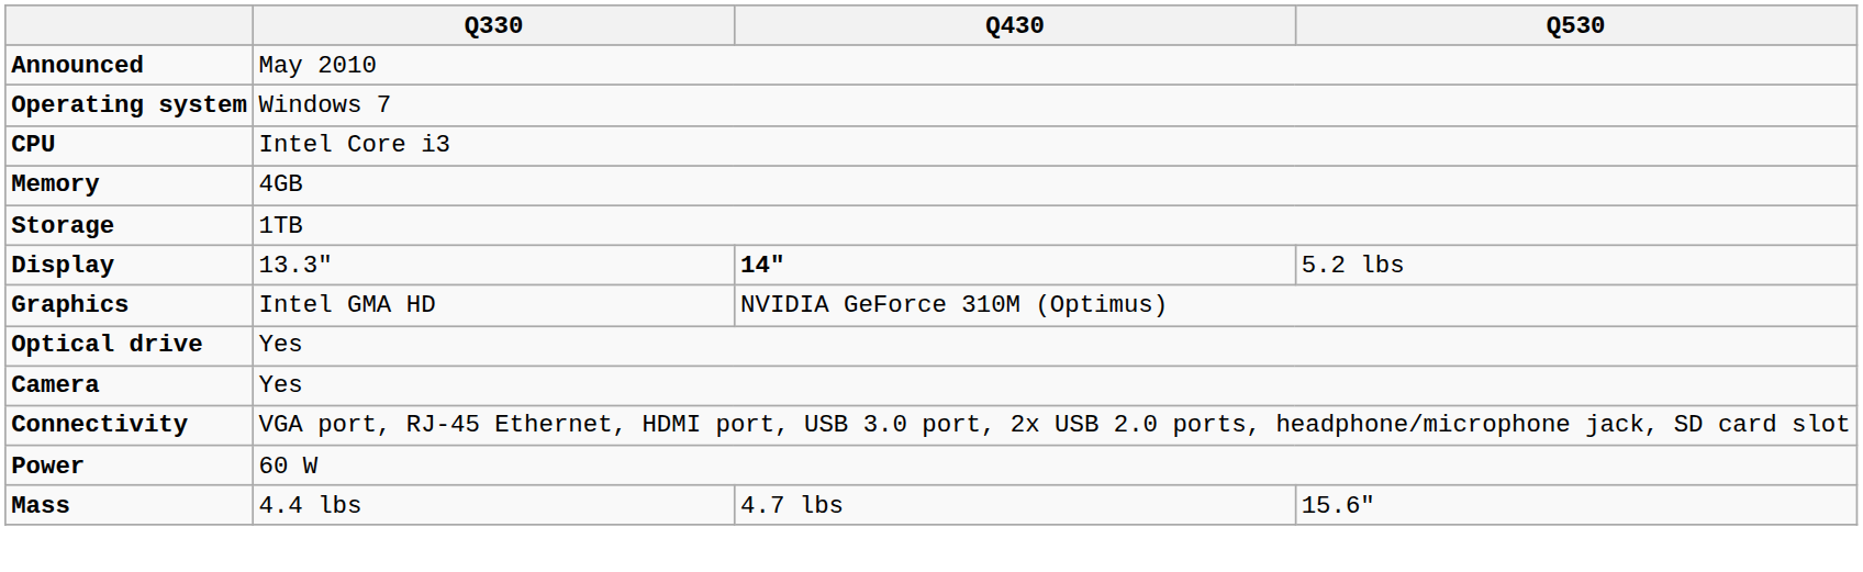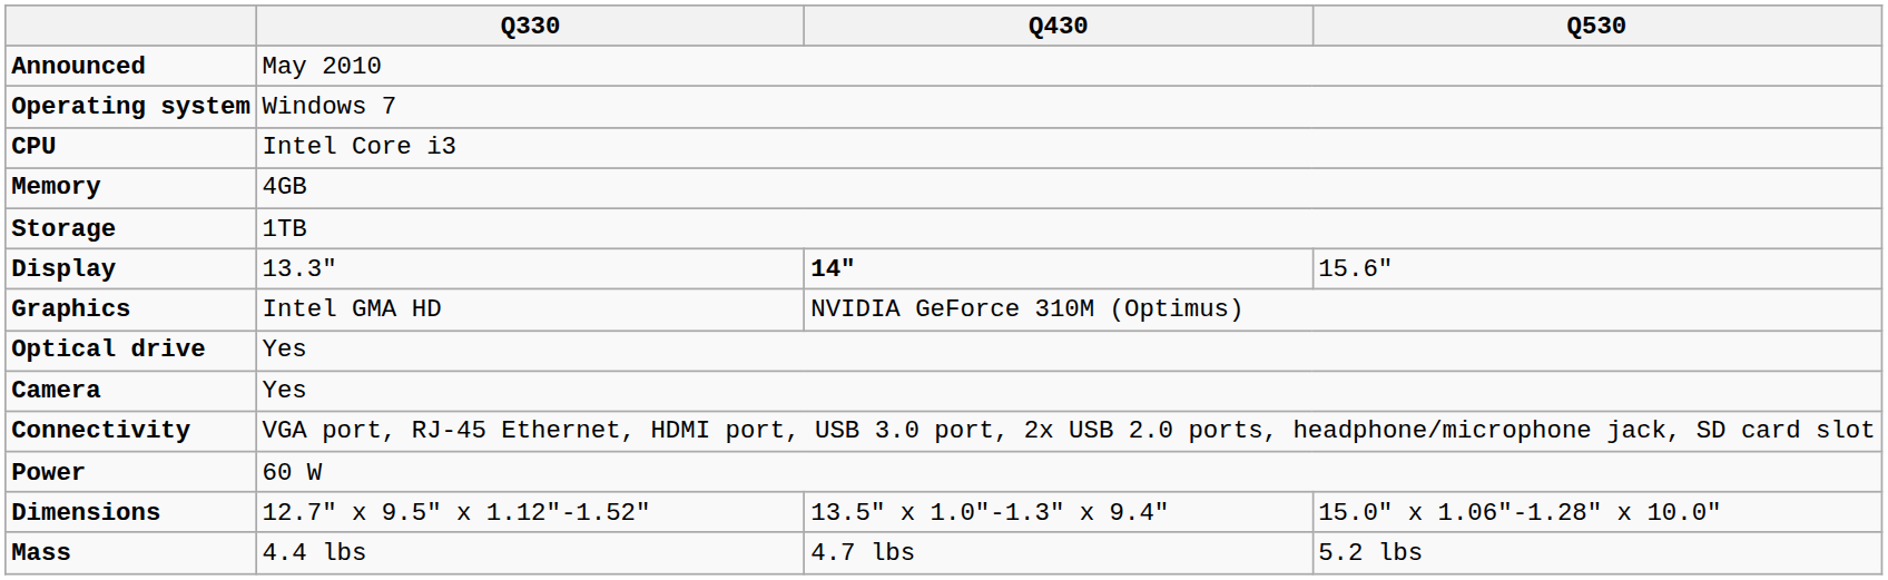Display | Q530: 5.2 lbs -> 15.6"
+ row: Dimensions | 12.7" x 9.5" x 1.12"-1.52" | 13.5" x 1.0"-1.3" x 9.4" | 15.0" x 1.06"-1.28" x 10.0"
Mass | Q530: 15.6" -> 5.2 lbs
